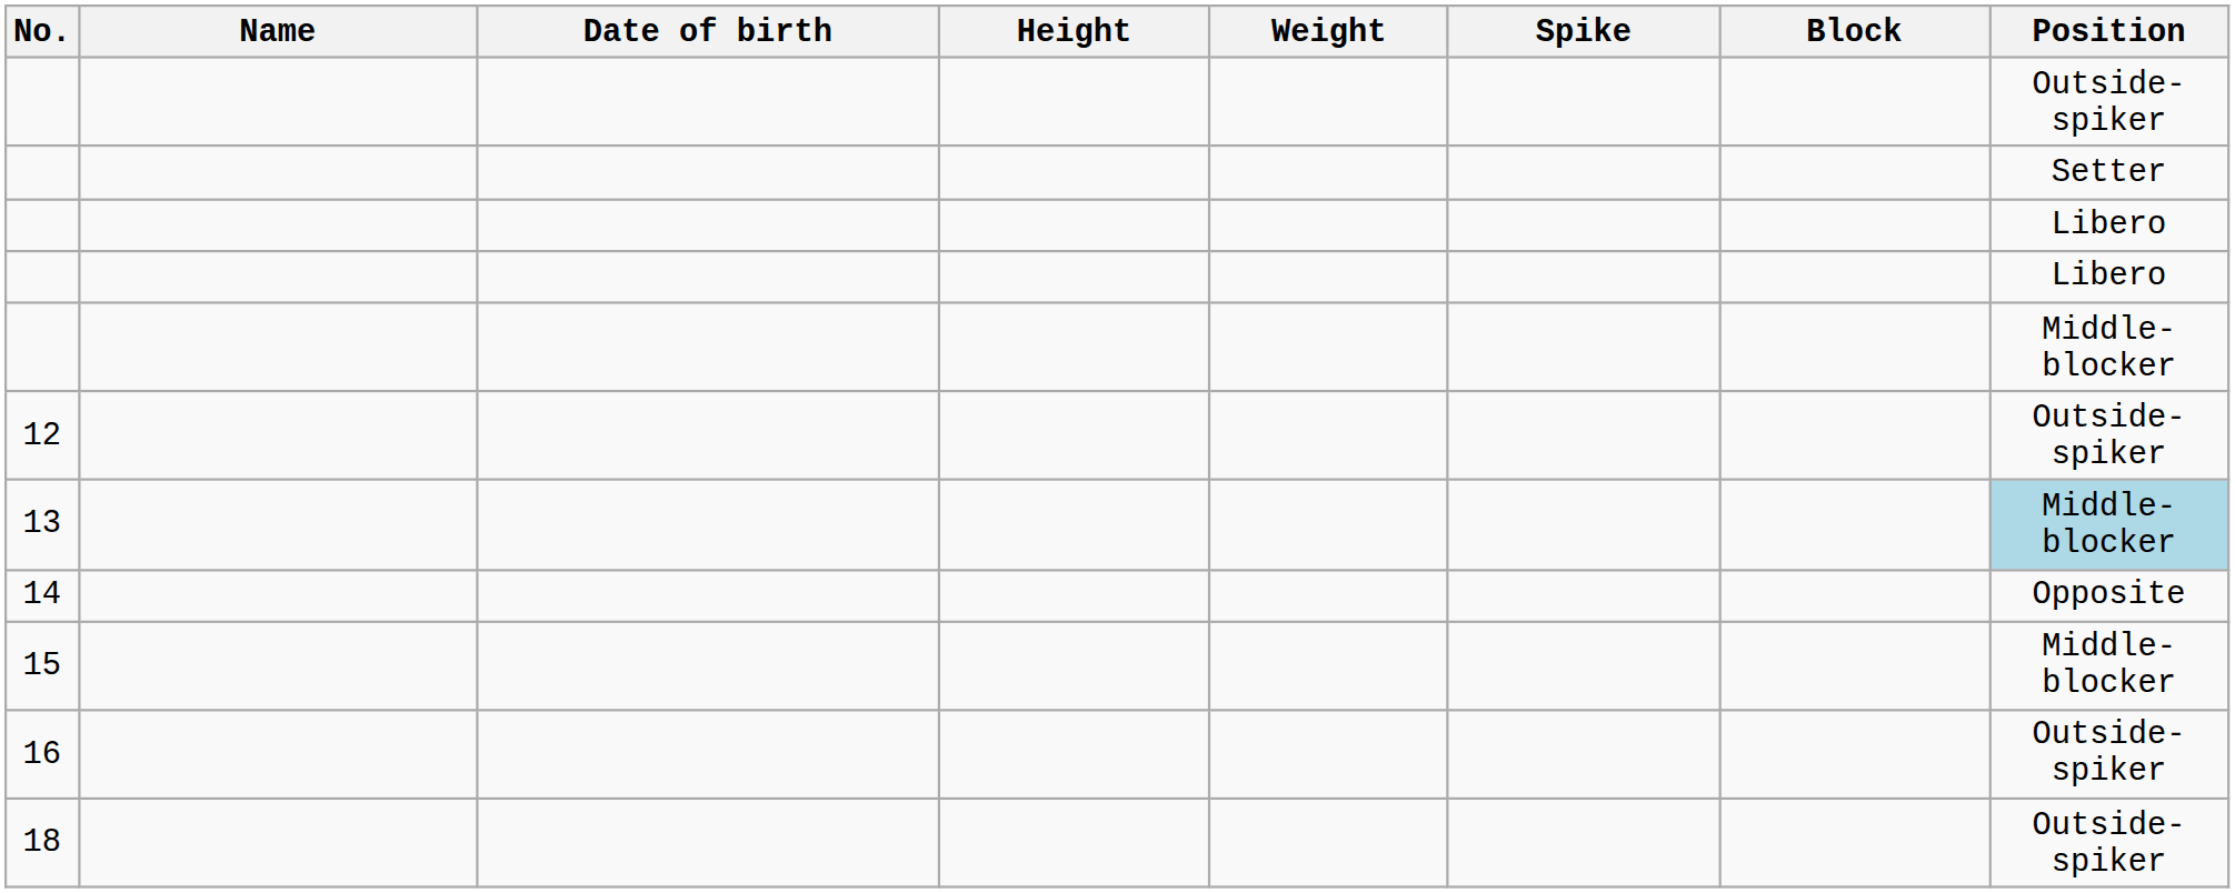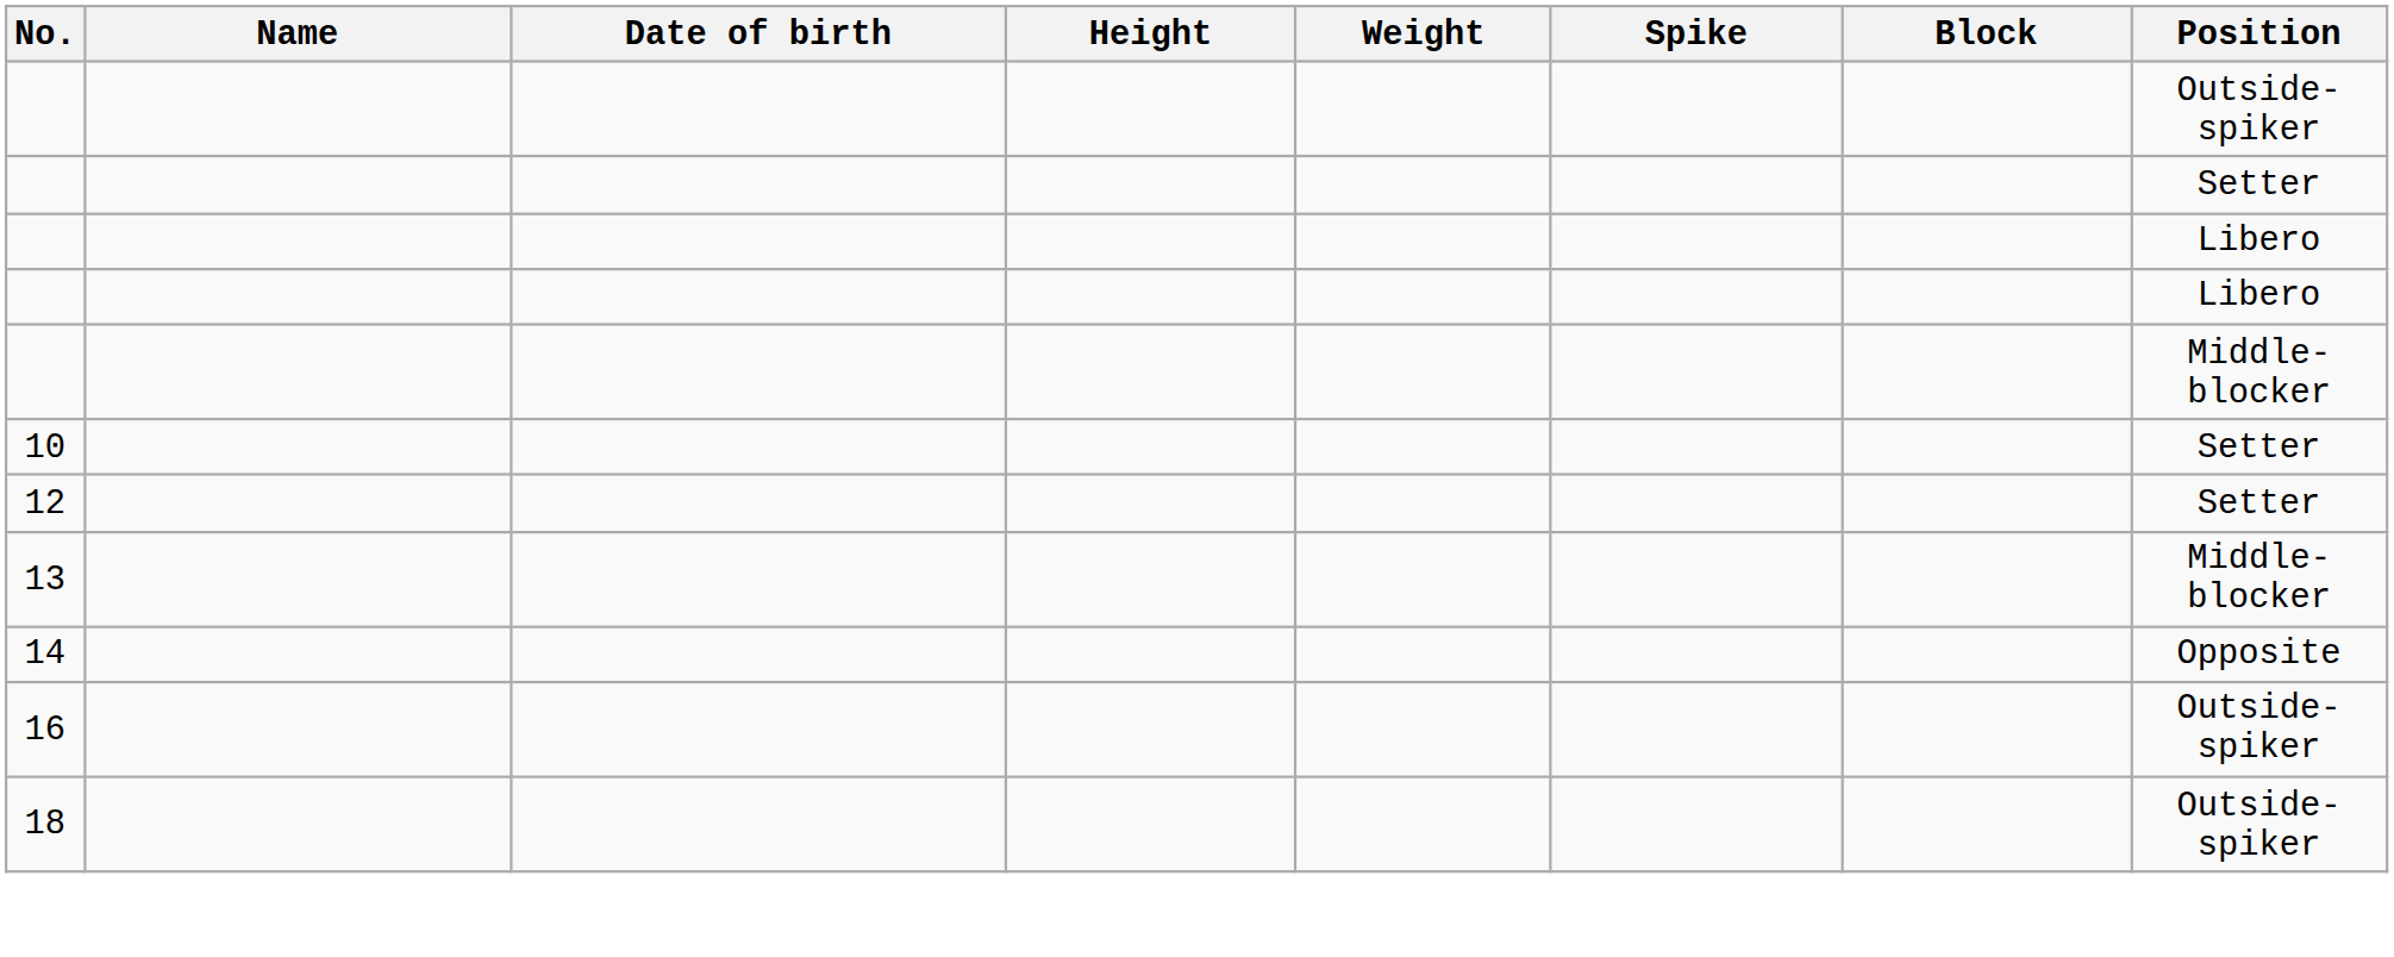+ row: 10 | Setter
12 | Position: Outside-spiker -> Setter
13 | Position: lightblue background -> no background
- row: 15 | Middle-blocker
